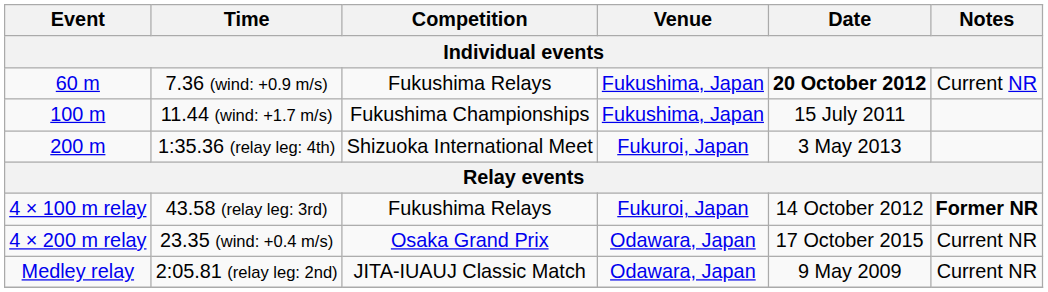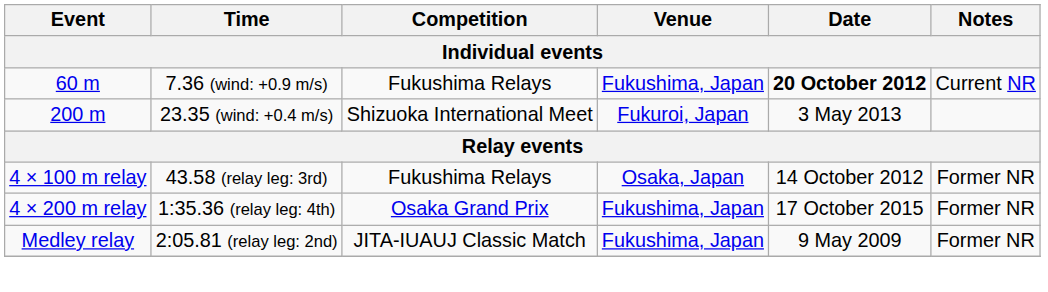- row: 100 m | 11.44 (wind: +1.7 m/s) | Fukushima Championships | Fukushima, Japan | 15 July 2011
200 m | Time: 1:35.36 (relay leg: 4th) -> 23.35 (wind: +0.4 m/s)
4 × 100 m relay | Venue: Fukuroi, Japan -> Osaka, Japan
4 × 100 m relay | Notes: bold -> normal
4 × 200 m relay | Time: 23.35 (wind: +0.4 m/s) -> 1:35.36 (relay leg: 4th)
4 × 200 m relay | Venue: Odawara, Japan -> Fukushima, Japan
4 × 200 m relay | Notes: Current NR -> Former NR
Medley relay | Venue: Odawara, Japan -> Fukushima, Japan
Medley relay | Notes: Current NR -> Former NR
